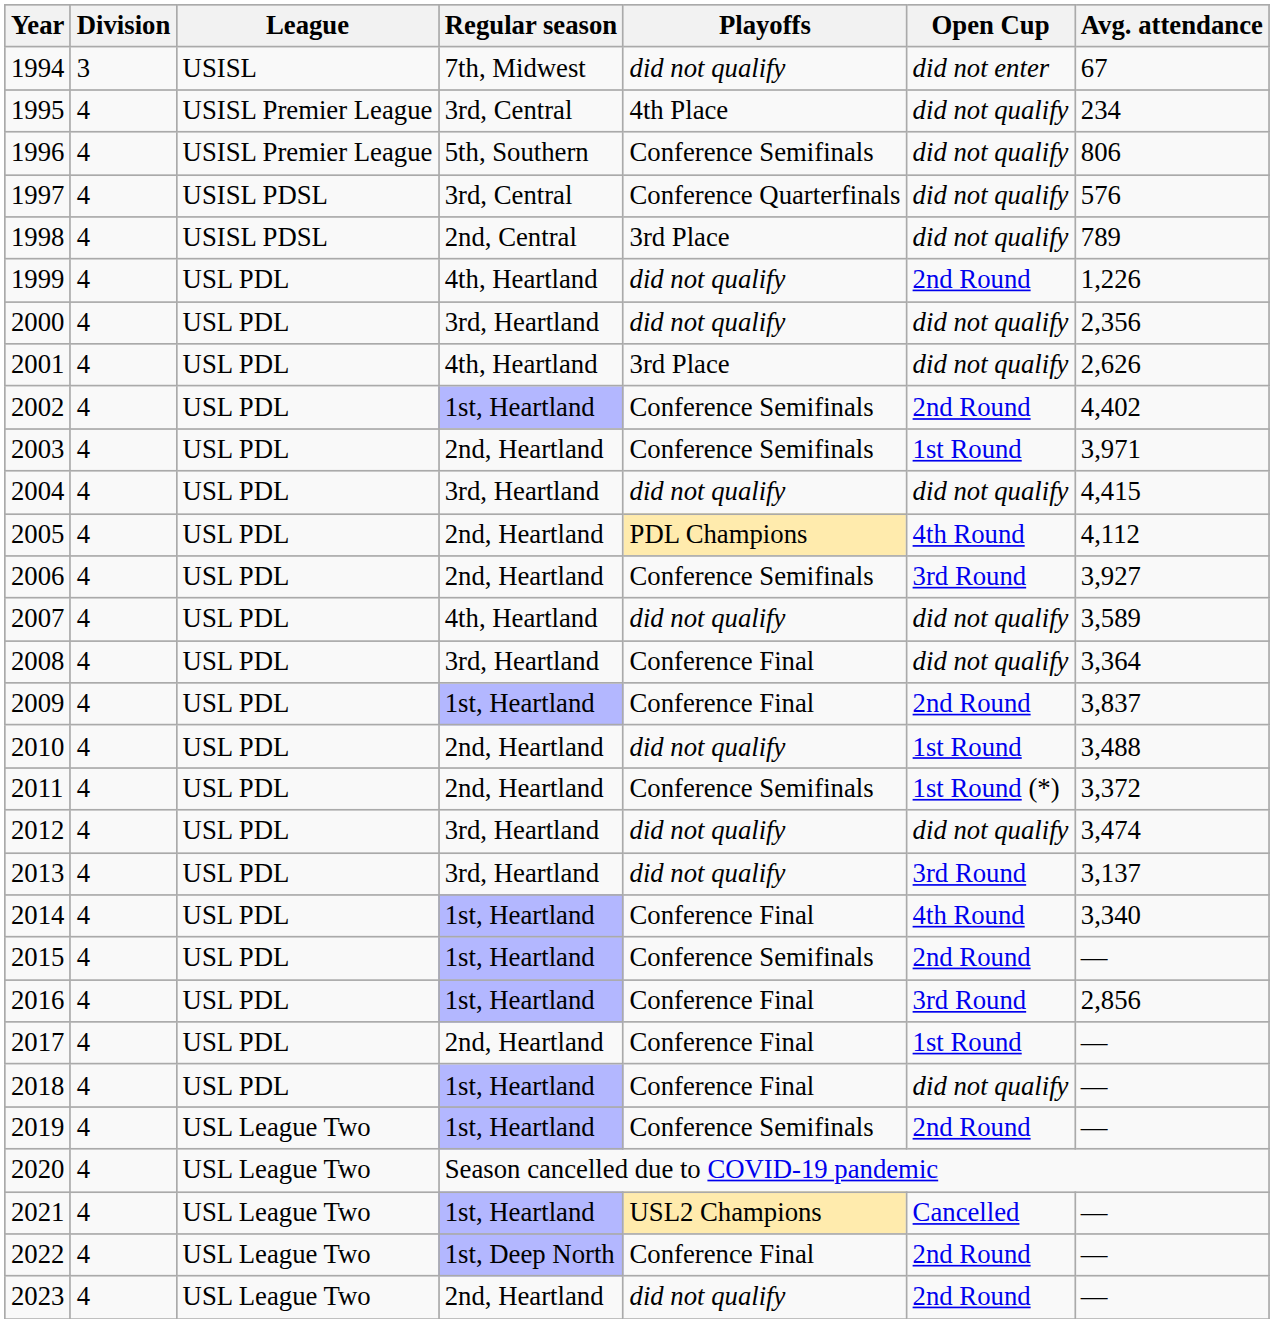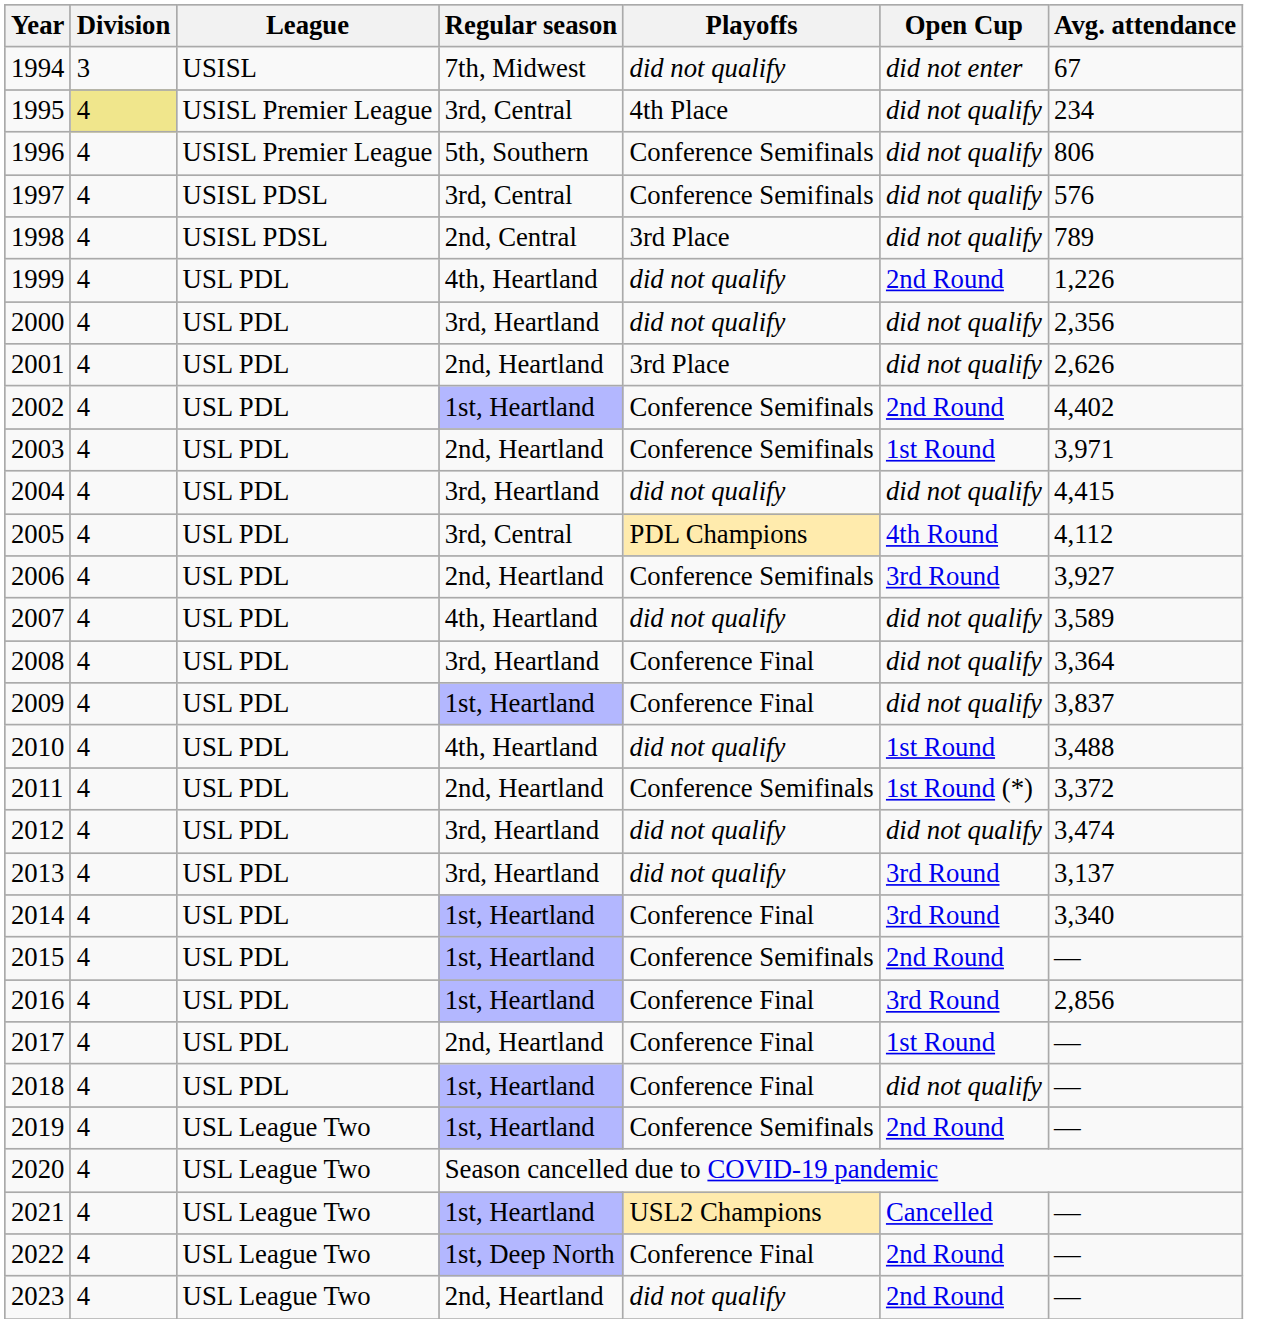1995 | Division: no background -> khaki background
1997 | Playoffs: Conference Quarterfinals -> Conference Semifinals
2001 | Regular season: 4th, Heartland -> 2nd, Heartland
2005 | Regular season: 2nd, Heartland -> 3rd, Central
2009 | Open Cup: 2nd Round -> did not qualify
2010 | Regular season: 2nd, Heartland -> 4th, Heartland
2014 | Open Cup: 4th Round -> 3rd Round
